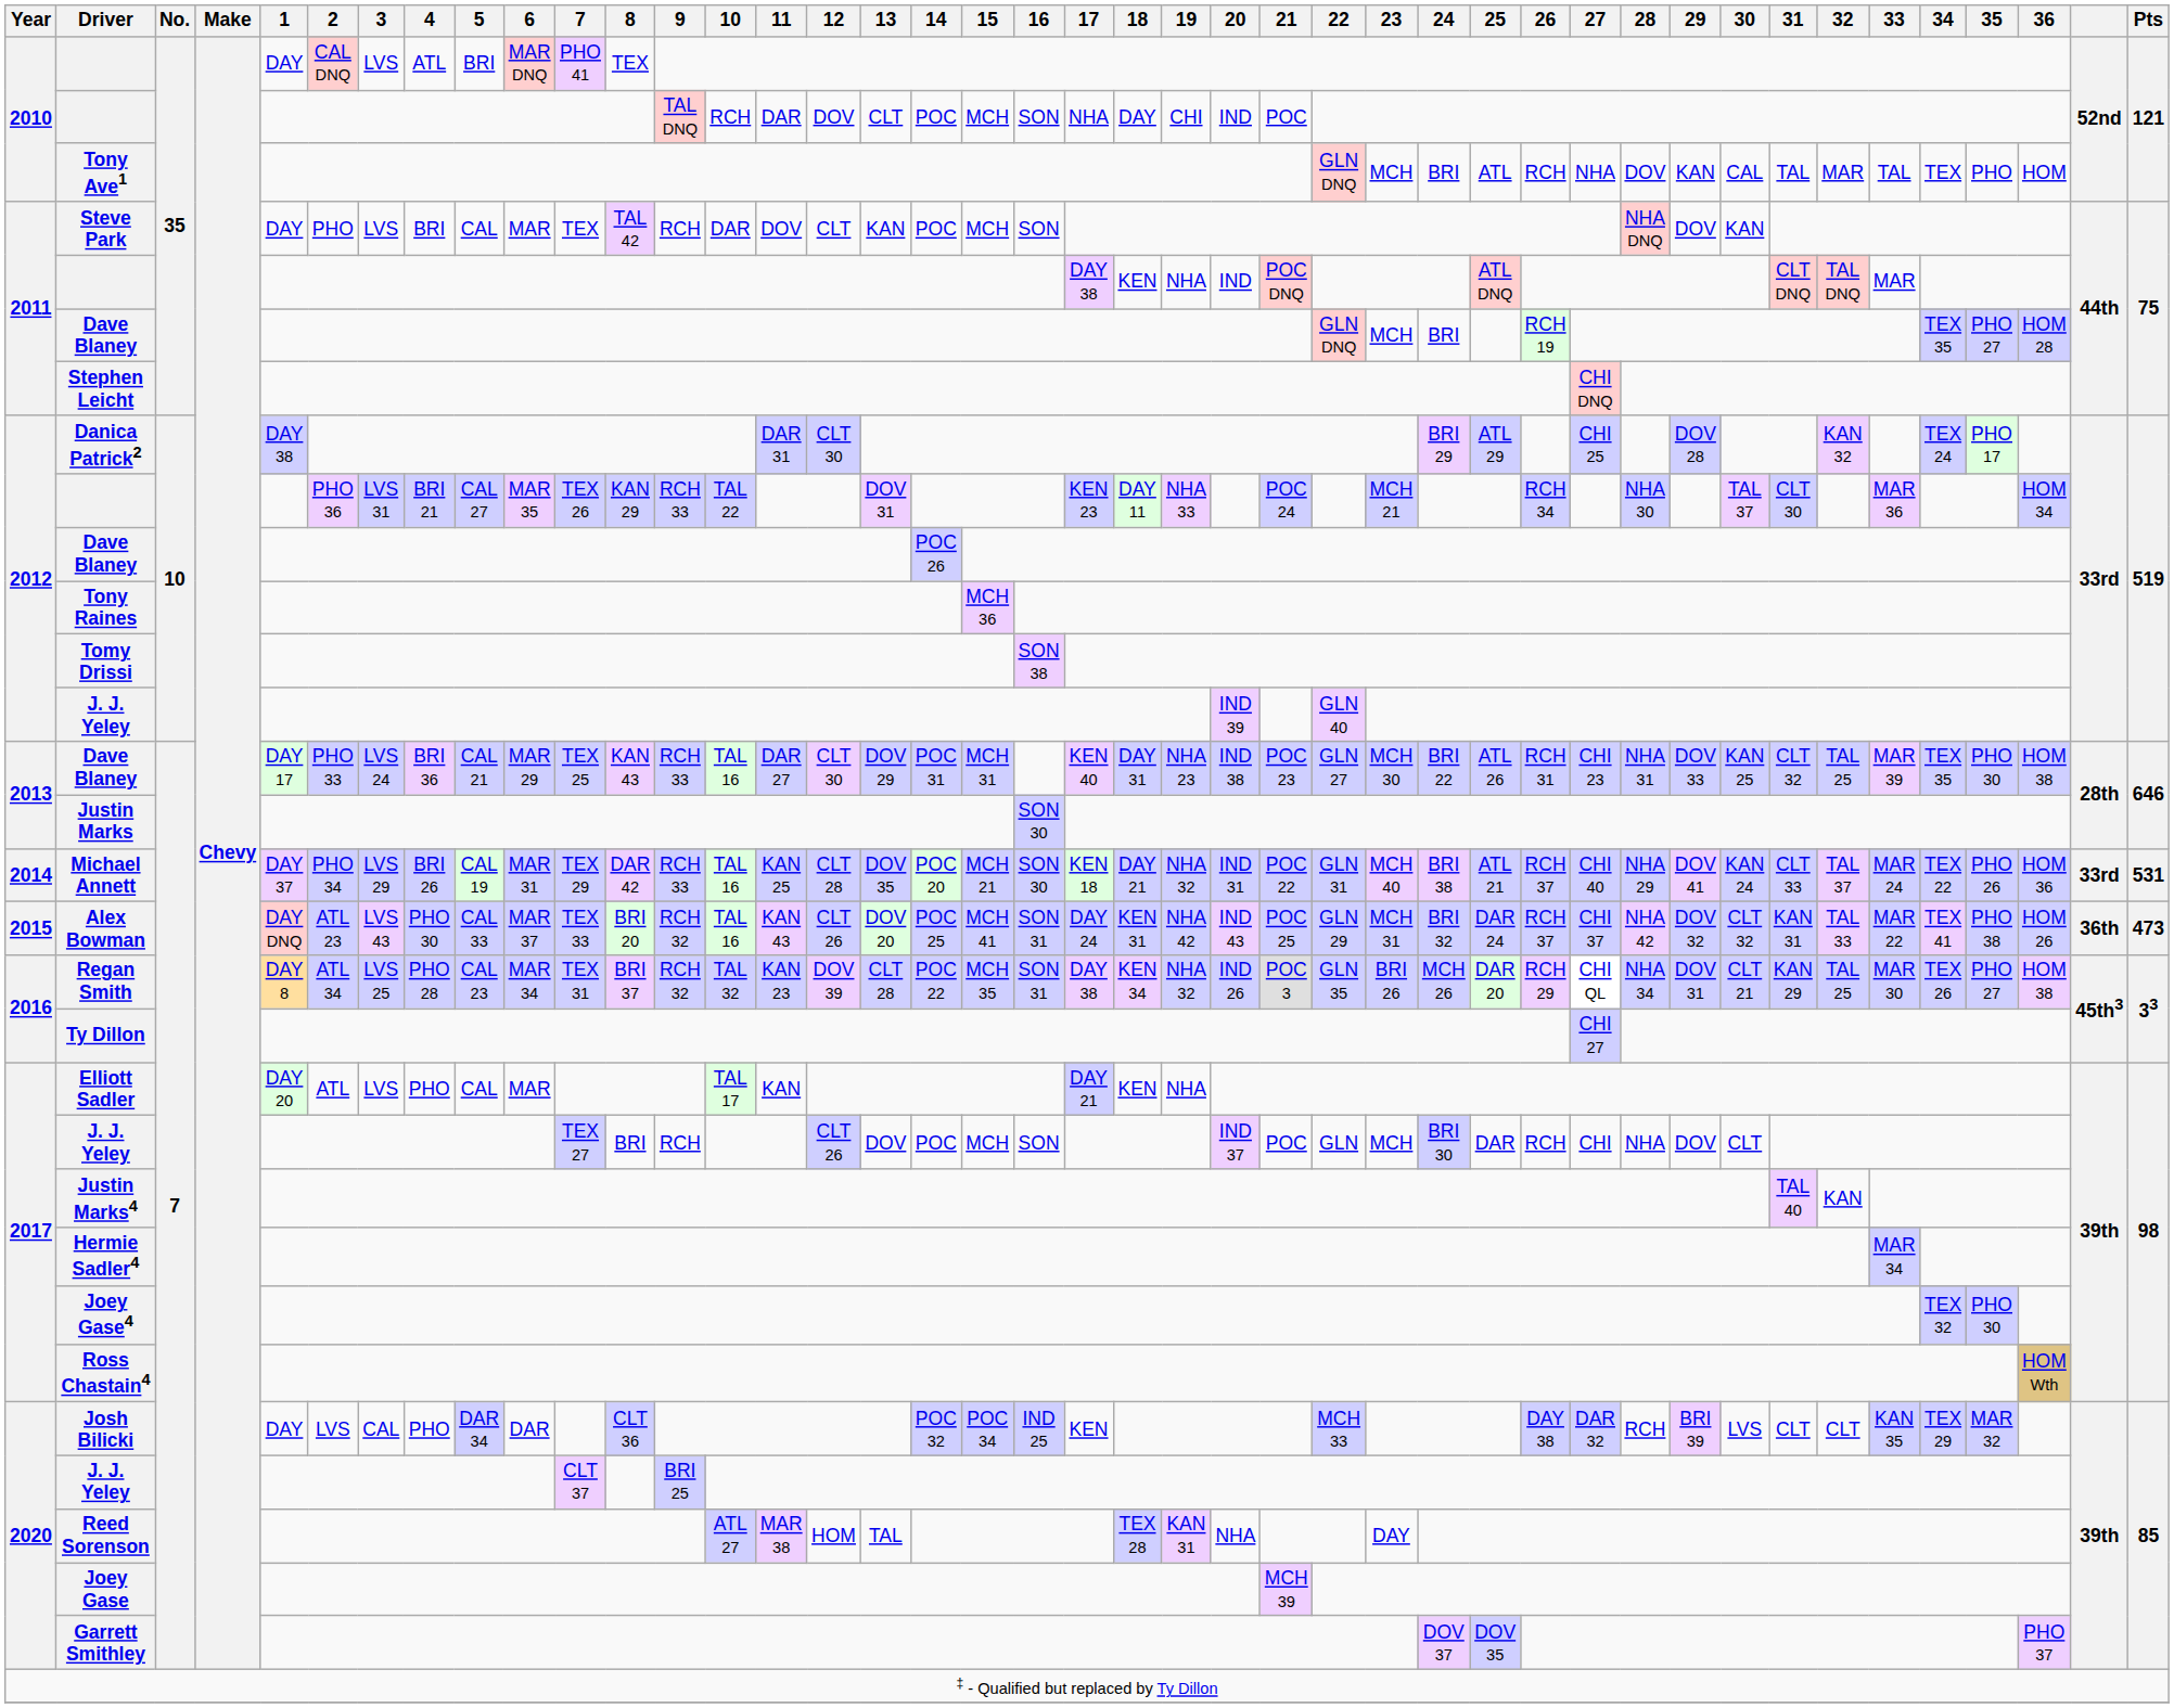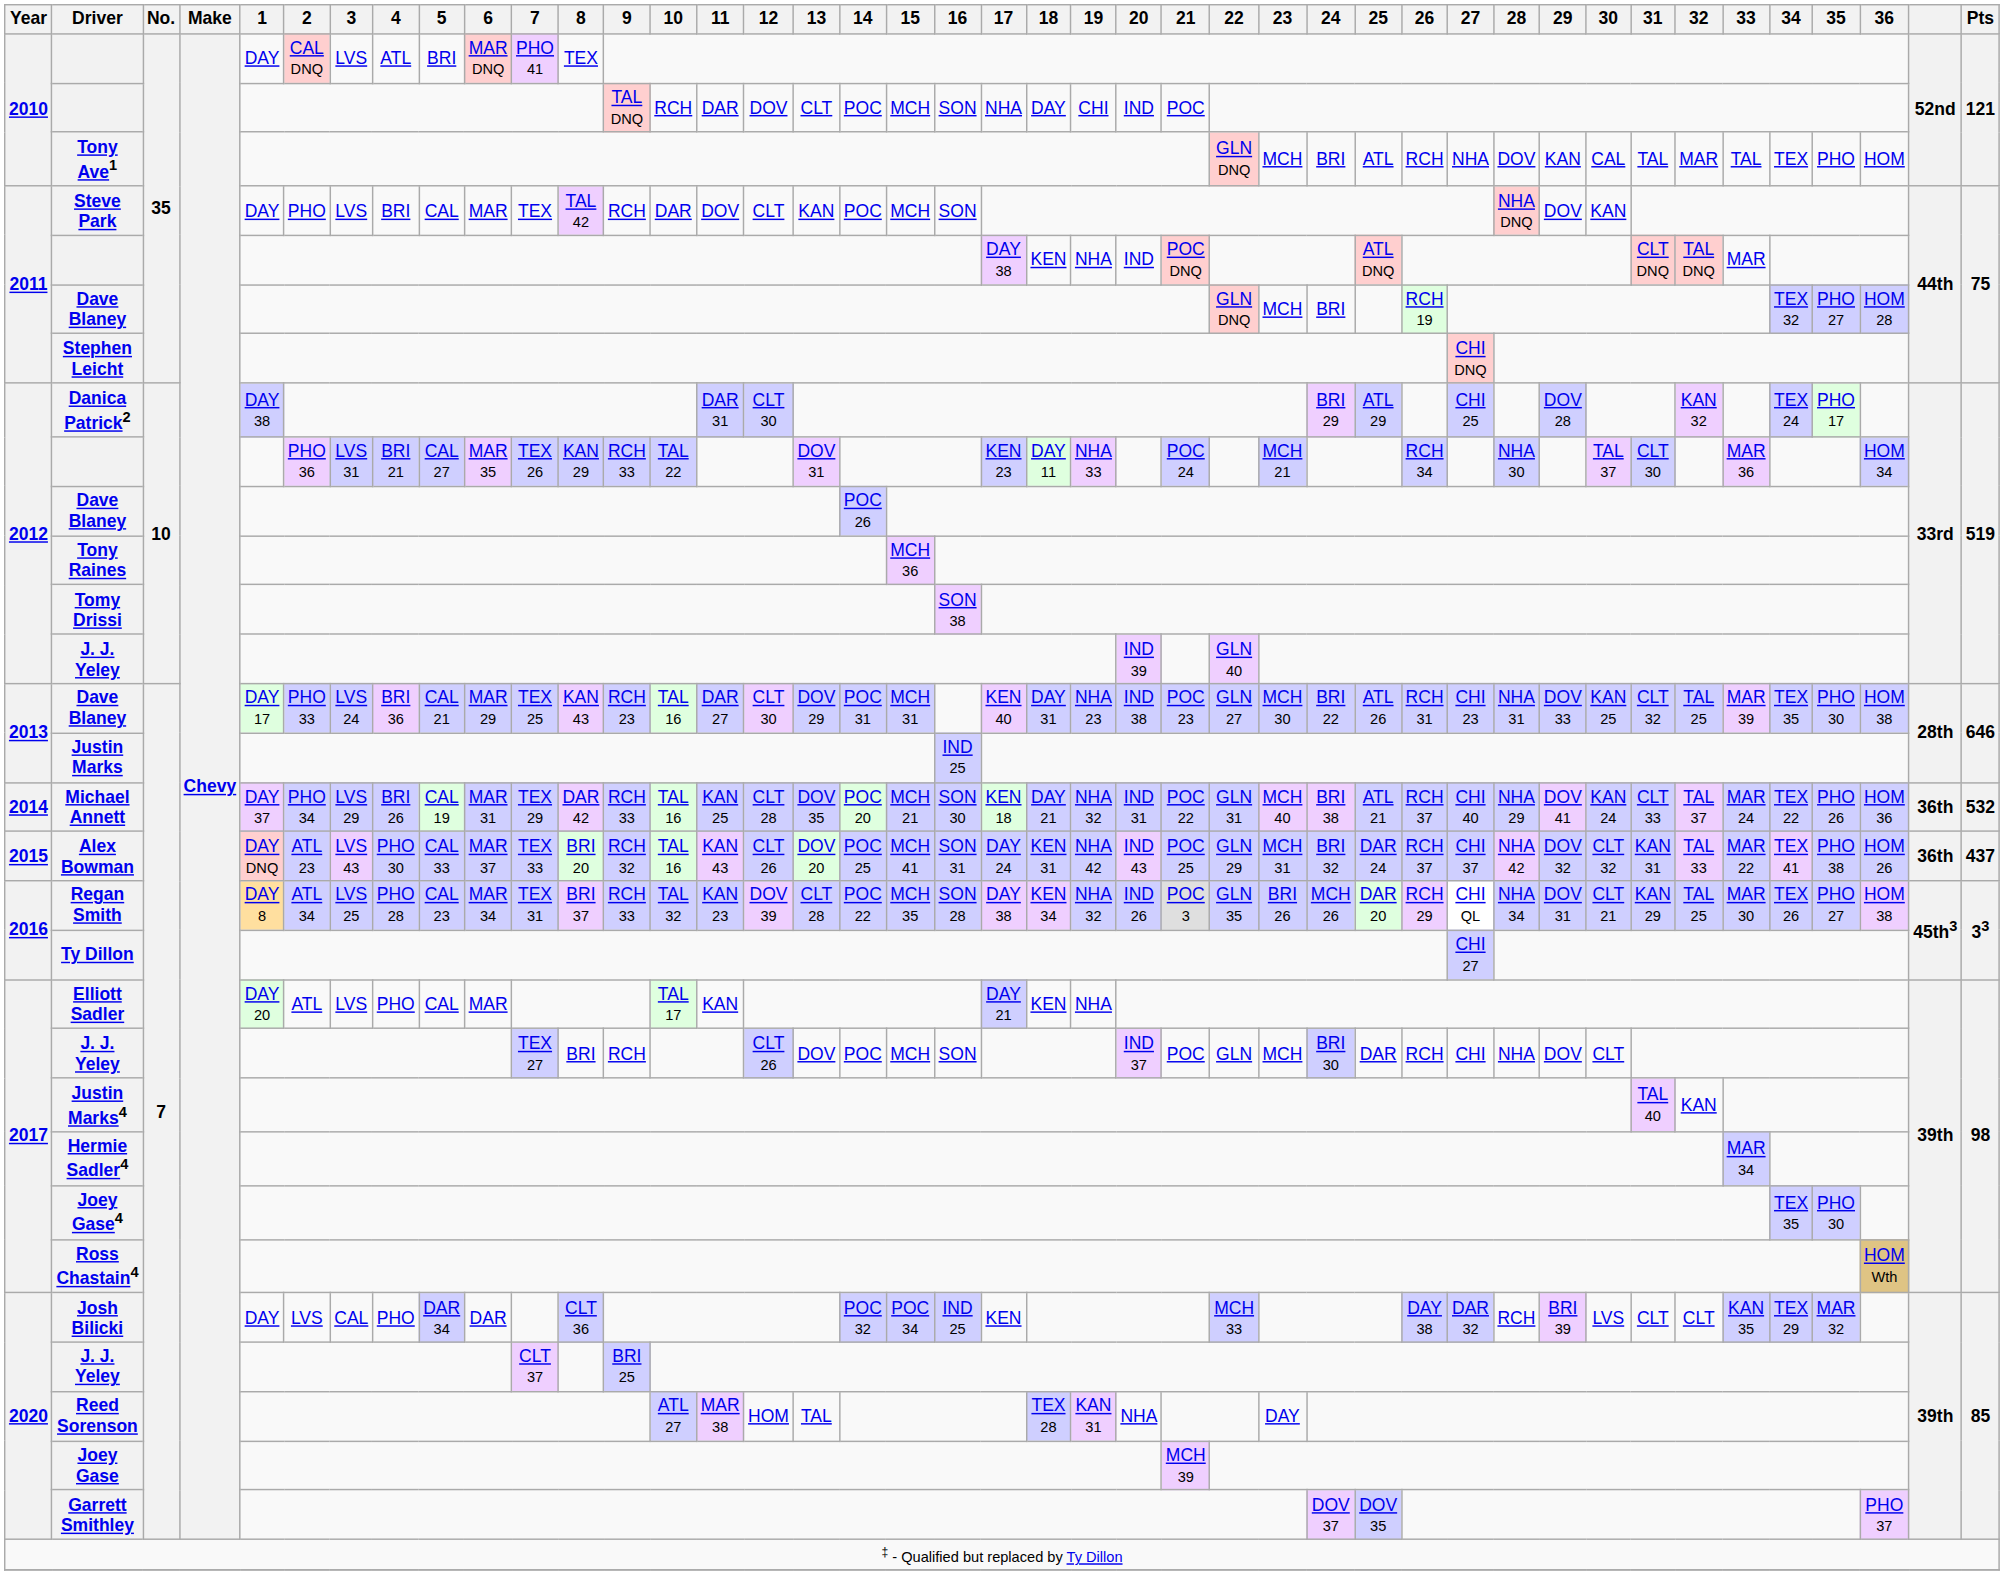2011 / Dave Blaney | 34: TEX 35 -> TEX 32
2013 / Dave Blaney | 9: RCH 33 -> RCH 23
Justin Marks | 16: SON 30 -> IND 25
Michael Annett | column 41: 33rd -> 36th
Michael Annett | Pts: 531 -> 532
Alex Bowman | Pts: 473 -> 437
Regan Smith | 9: RCH 32 -> RCH 33
Regan Smith | 16: SON 31 -> SON 28
Joey Gase4 | 34: TEX 32 -> TEX 35
